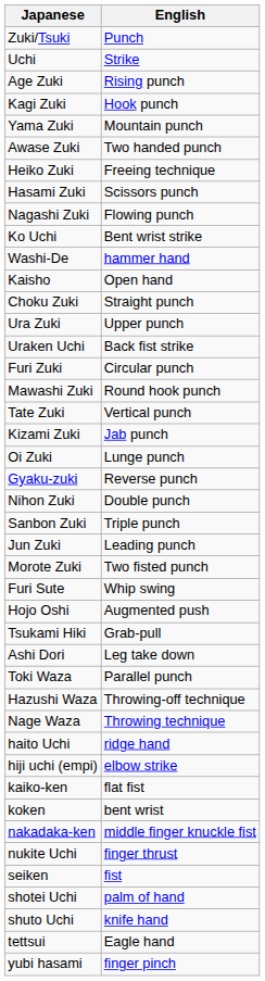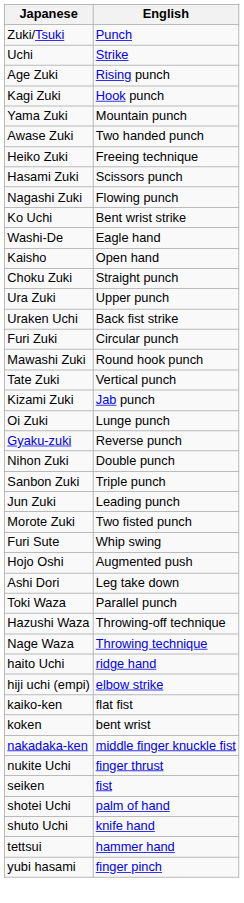Washi-De | English: hammer hand -> Eagle hand
- row: Tsukami Hiki | Grab-pull
tettsui | English: Eagle hand -> hammer hand
